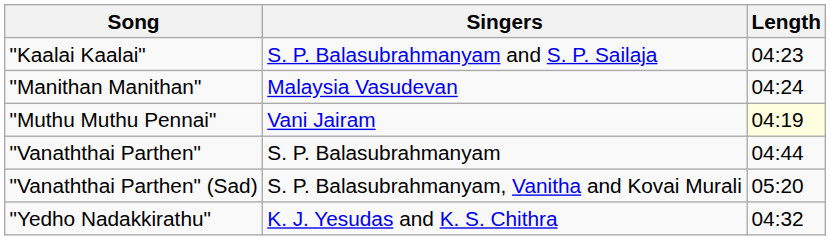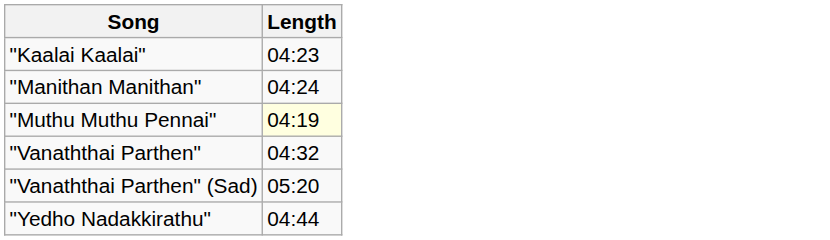- column: Singers | S. P. Balasubrahmanyam and S. P. Sailaja | Malaysia Vasudevan | Vani Jairam | S. P. Balasubrahmanyam | S. P. Balasubrahmanyam, Vanitha and Kovai Murali | K. J. Yesudas and K. S. Chithra
"Vanaththai Parthen" | Length: 04:44 -> 04:32
"Yedho Nadakkirathu" | Length: 04:32 -> 04:44
